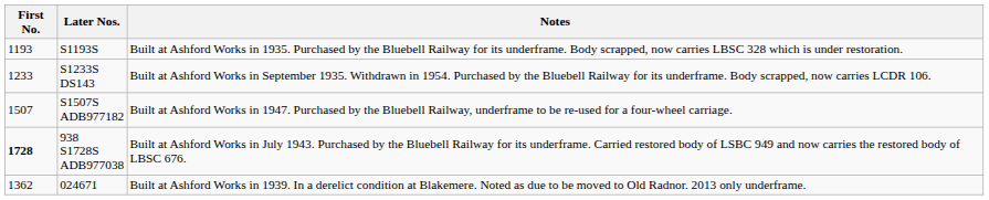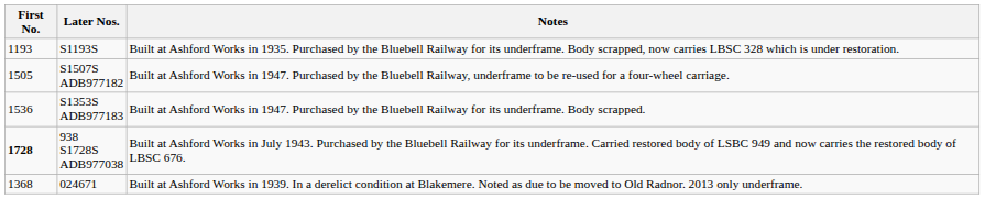- row: 1233 | S1233S DS143 | Built at Ashford Works in September 1935. Withdrawn in 1954. Purchased by the Bluebell Railway for its underframe. Body scrapped, now carries LCDR 106.
S1507S ADB977182 | First No.: 1507 -> 1505
+ row: 1536 | S1353S ADB977183 | Built at Ashford Works in 1947. Purchased by the Bluebell Railway for its underframe. Body scrapped.
024671 | First No.: 1362 -> 1368
